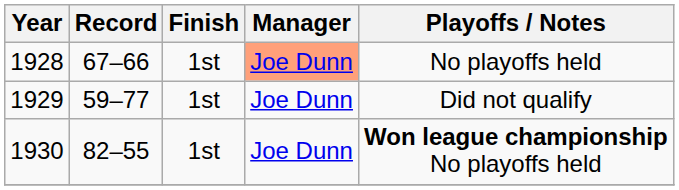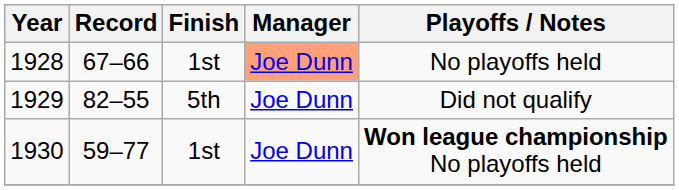1929 | Record: 59–77 -> 82–55
1929 | Finish: 1st -> 5th
1930 | Record: 82–55 -> 59–77
